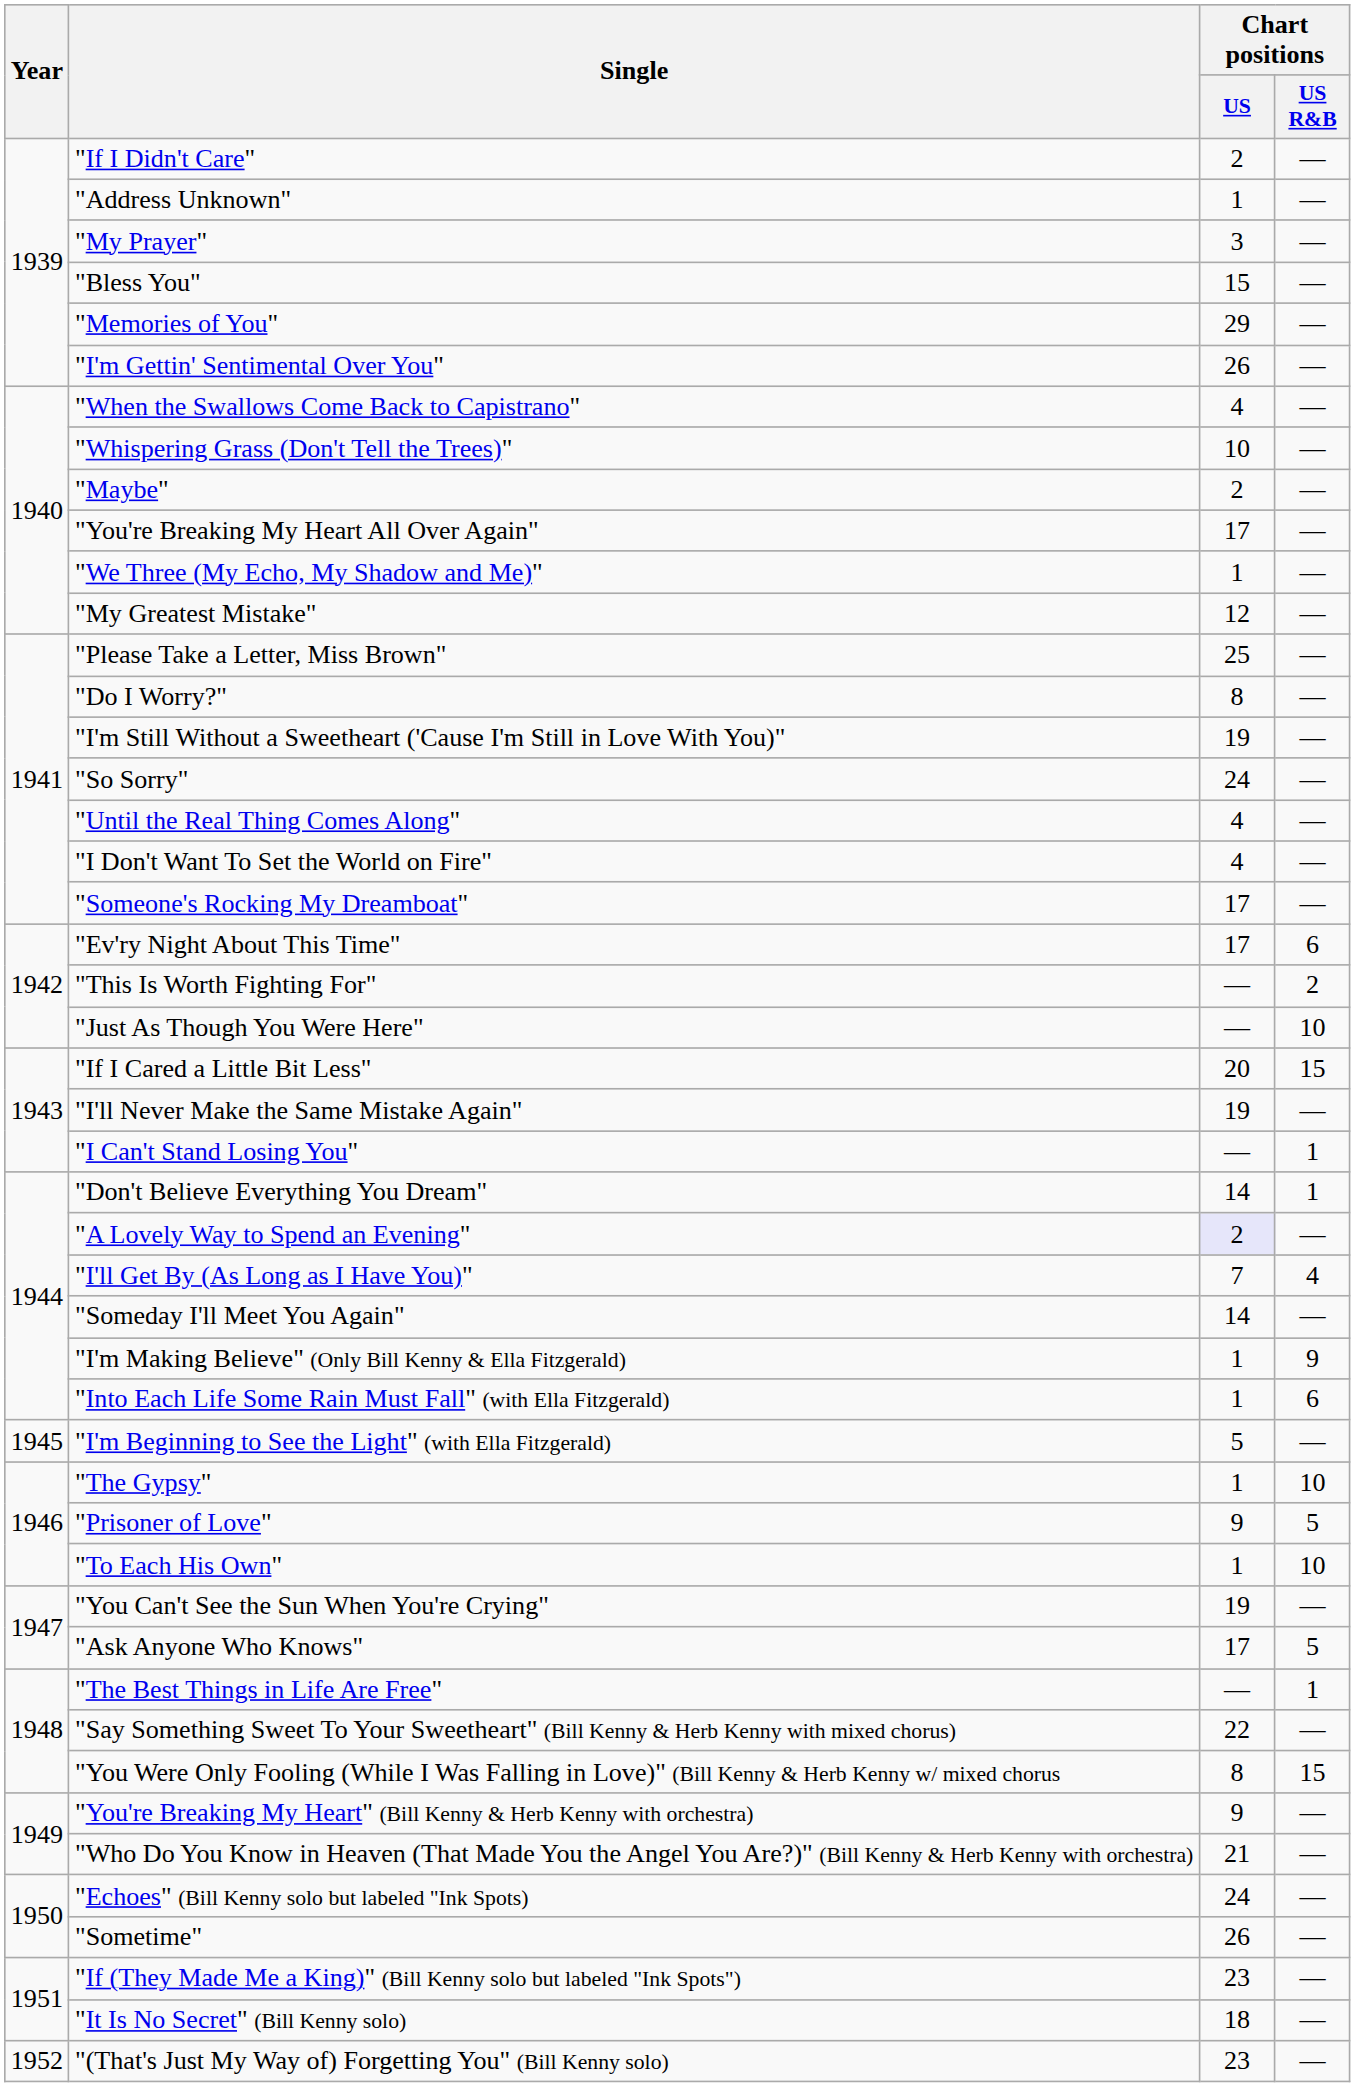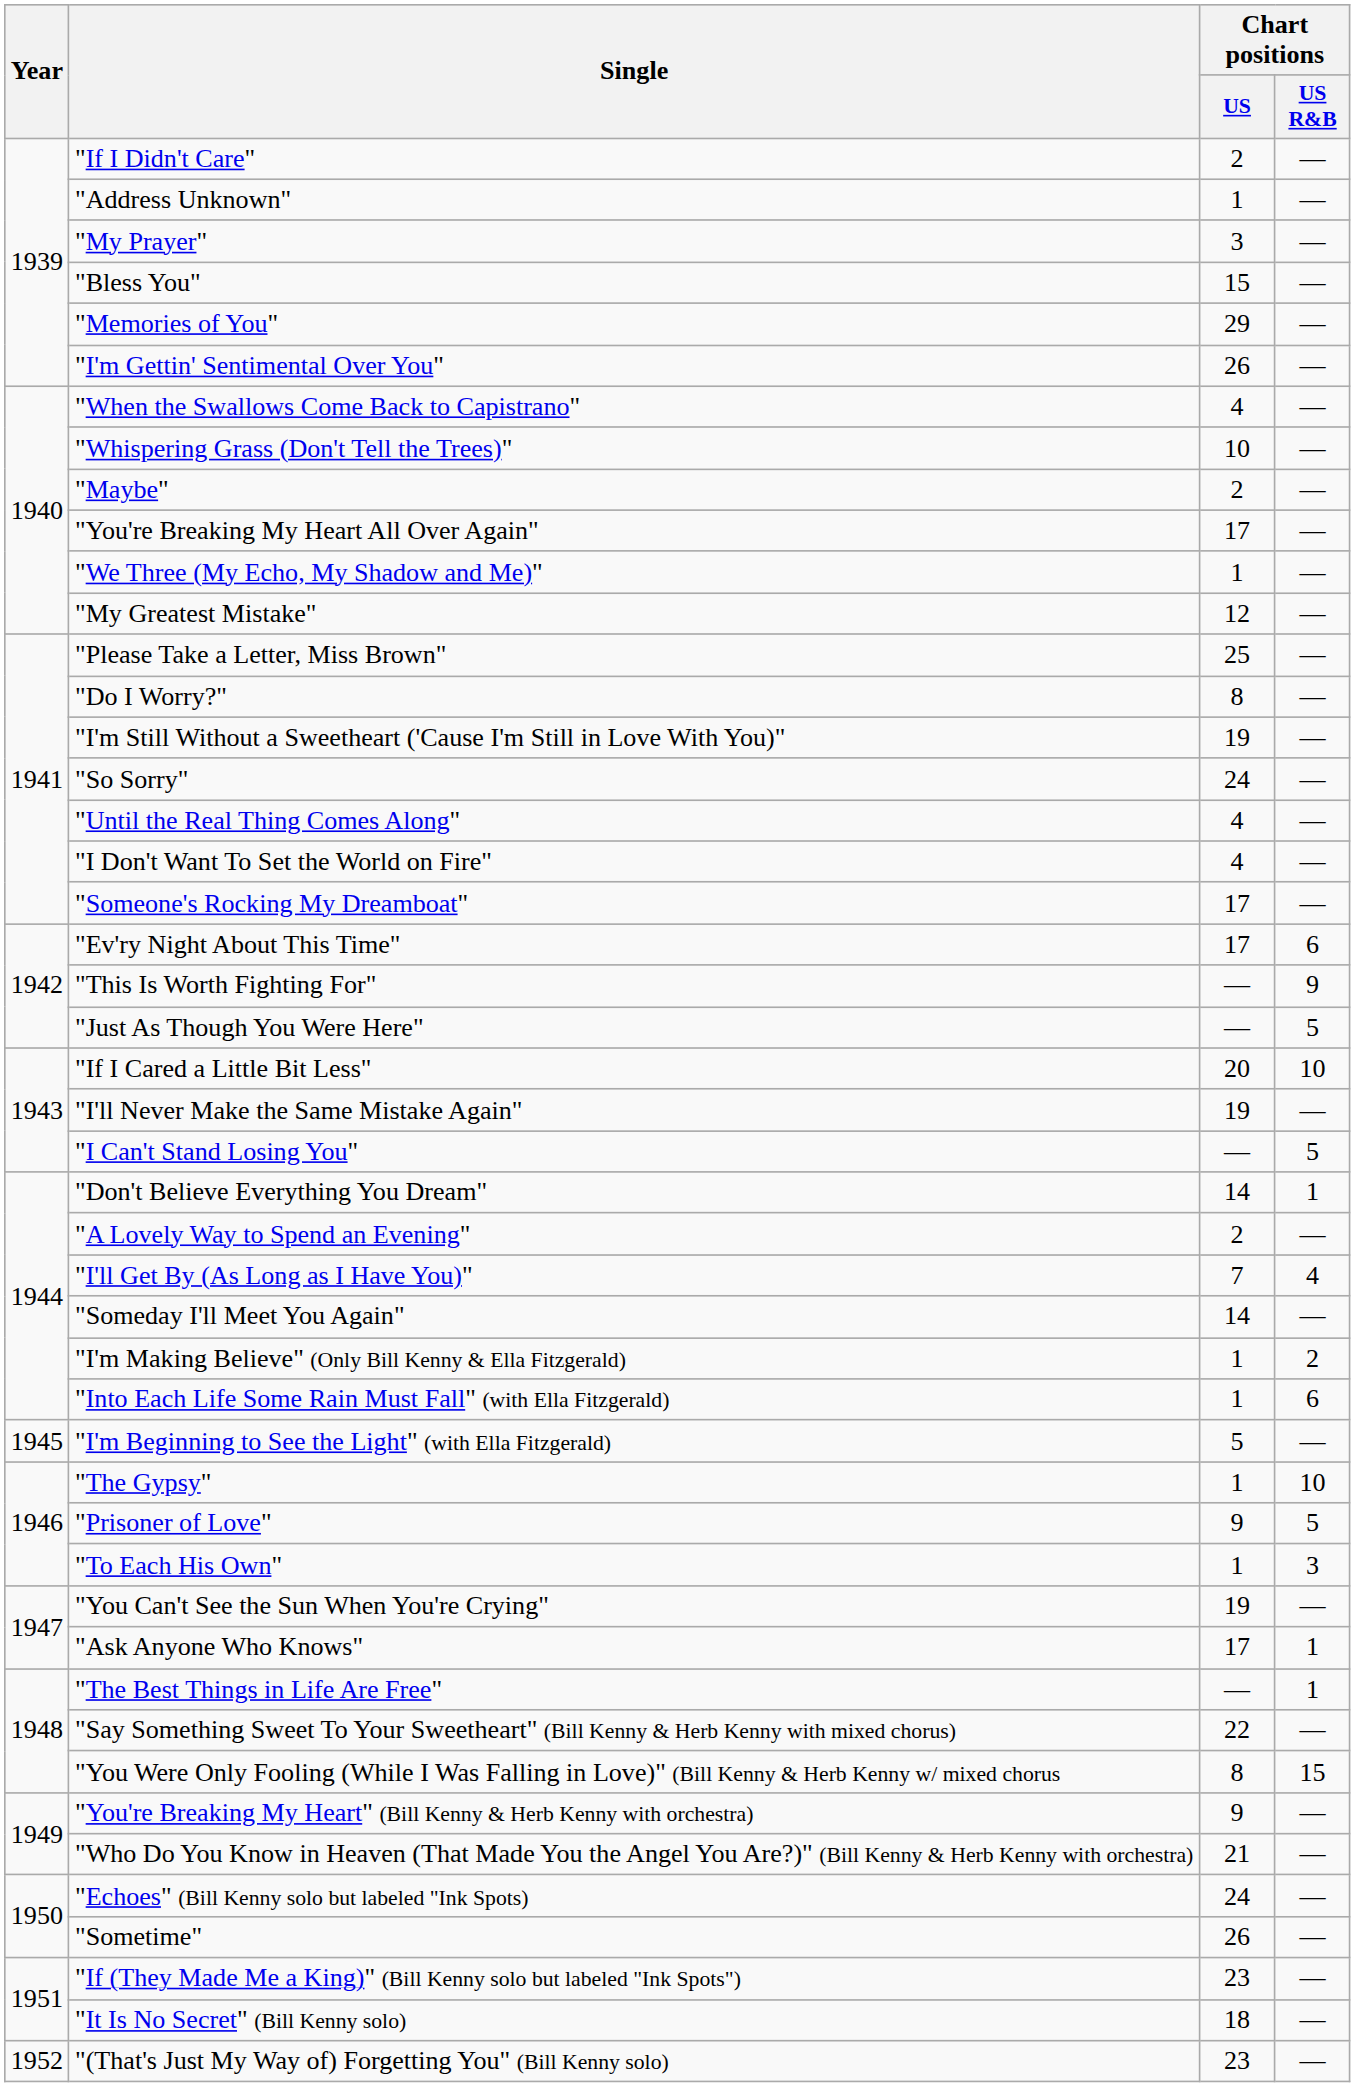"This Is Worth Fighting For" | Chart positions / US R&B: 2 -> 9
"Just As Though You Were Here" | Chart positions / US R&B: 10 -> 5
"If I Cared a Little Bit Less" | Chart positions / US R&B: 15 -> 10
"I Can't Stand Losing You" | Chart positions / US R&B: 1 -> 5
"A Lovely Way to Spend an Evening" | Chart positions / US: lavender background -> no background
"I'm Making Believe" (Only Bill Kenny & Ella Fitzgerald) | Chart positions / US R&B: 9 -> 2
"To Each His Own" | Chart positions / US R&B: 10 -> 3
"Ask Anyone Who Knows" | Chart positions / US R&B: 5 -> 1
